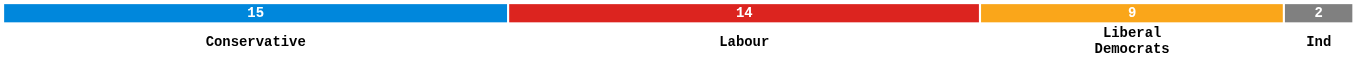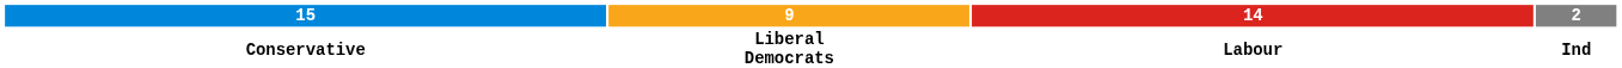columns swapped: 14 <-> 9
